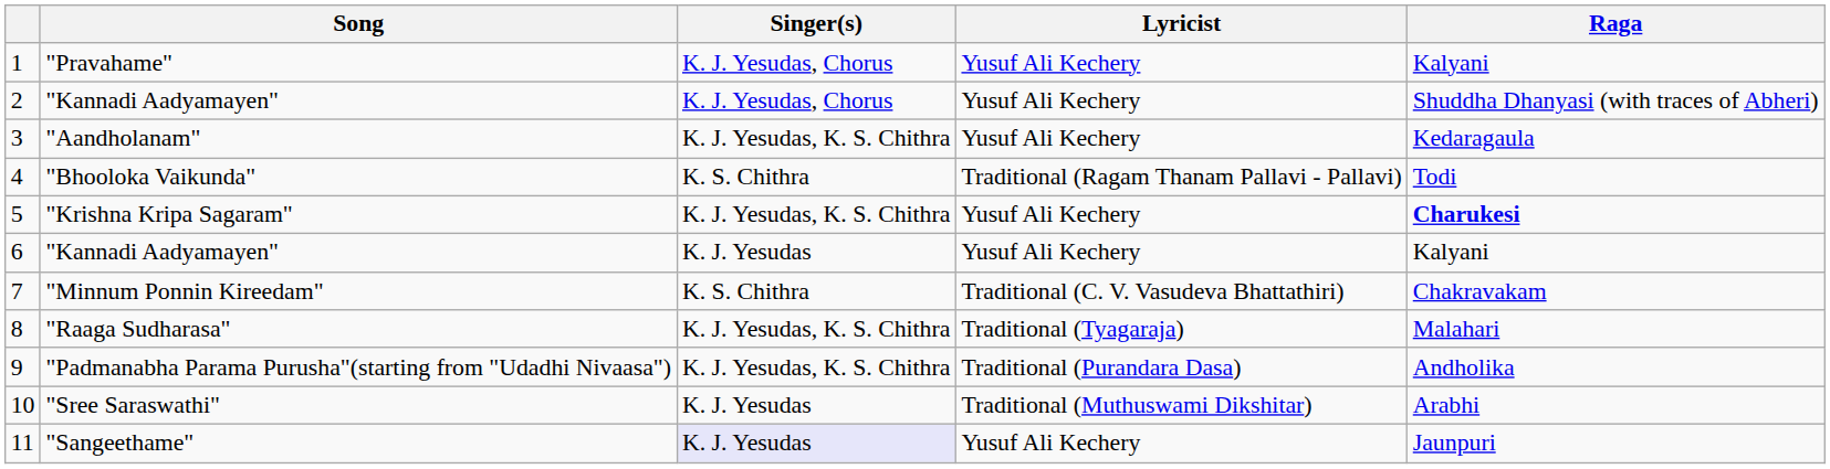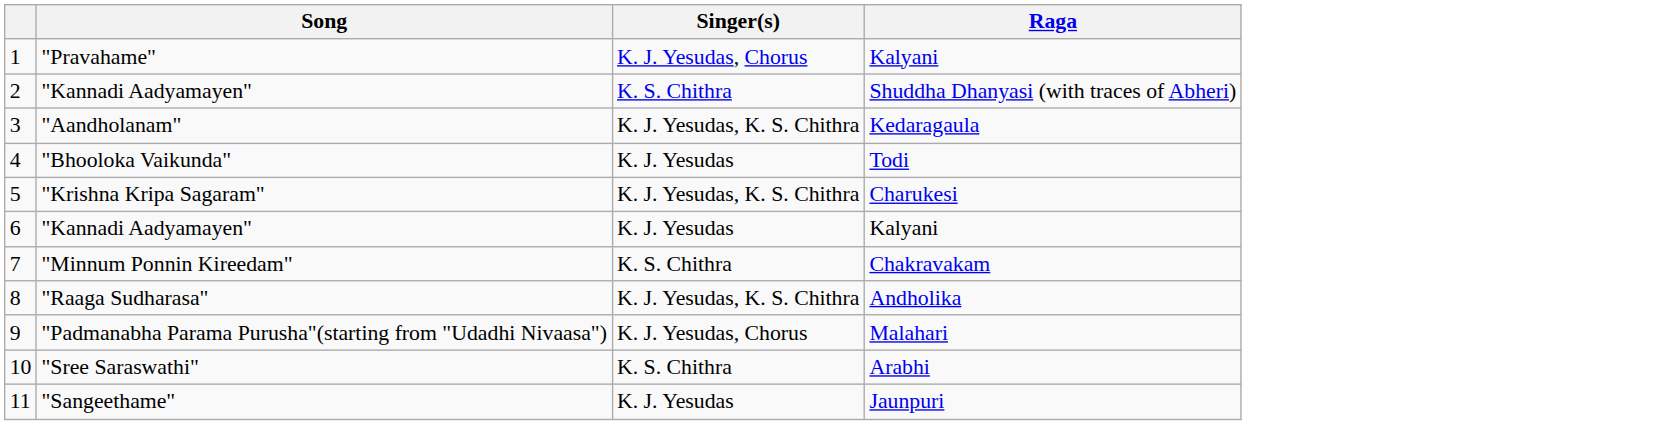- column: Lyricist | Yusuf Ali Kechery | Yusuf Ali Kechery | Yusuf Ali Kechery | Traditional (Ragam Thanam Pallavi - Pallavi) | Yusuf Ali Kechery | Yusuf Ali Kechery | Traditional (C. V. Vasudeva Bhattathiri) | Traditional (Tyagaraja) | Traditional (Purandara Dasa) | Traditional (Muthuswami Dikshitar) | Yusuf Ali Kechery
2 / "Kannadi Aadyamayen" | Singer(s): K. J. Yesudas, Chorus -> K. S. Chithra
"Bhooloka Vaikunda" | Singer(s): K. S. Chithra -> K. J. Yesudas
"Krishna Kripa Sagaram" | Raga: bold -> normal
"Raaga Sudharasa" | Raga: Malahari -> Andholika
"Padmanabha Parama Purusha"(starting from "Udadhi Nivaasa") | Singer(s): K. J. Yesudas, K. S. Chithra -> K. J. Yesudas, Chorus
"Padmanabha Parama Purusha"(starting from "Udadhi Nivaasa") | Raga: Andholika -> Malahari
"Sree Saraswathi" | Singer(s): K. J. Yesudas -> K. S. Chithra
"Sangeethame" | Singer(s): lavender background -> no background
